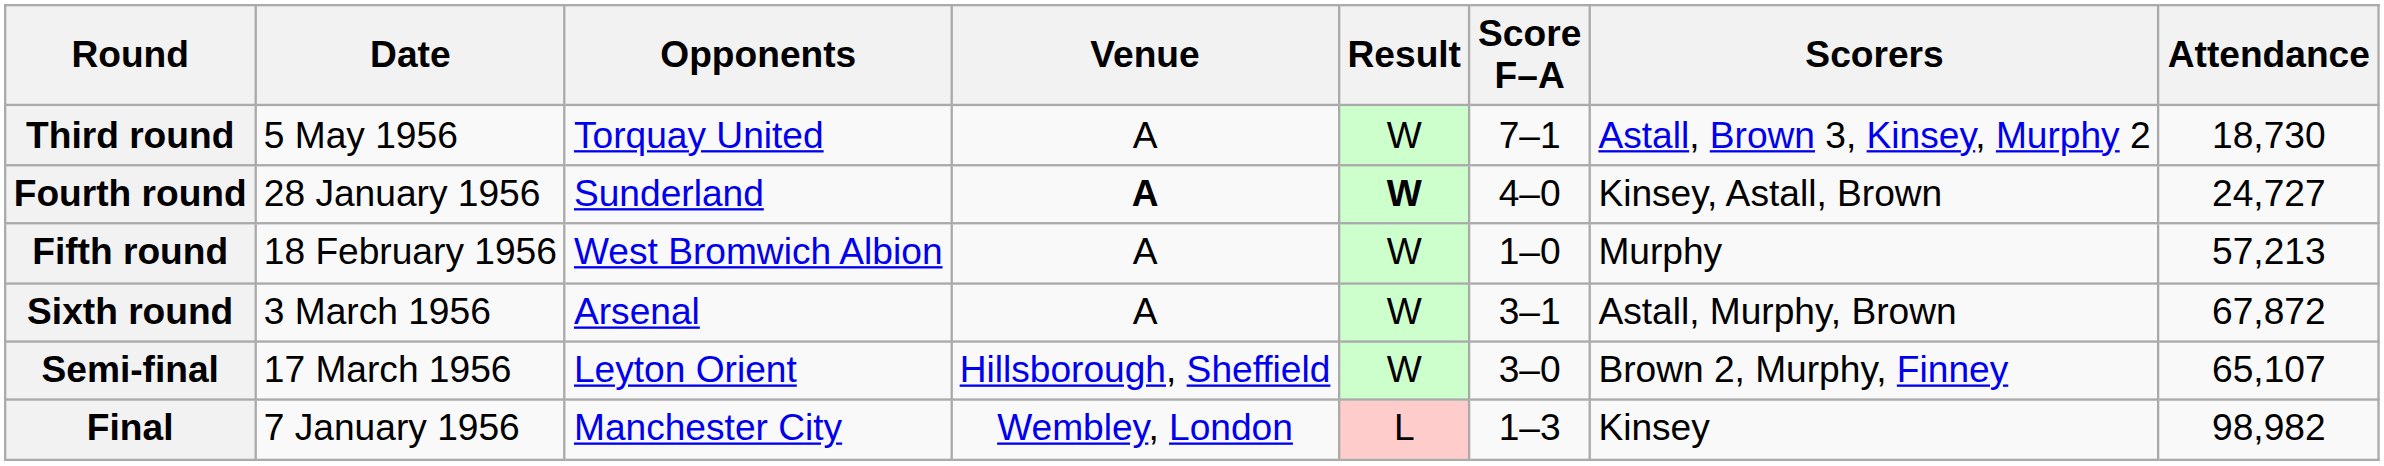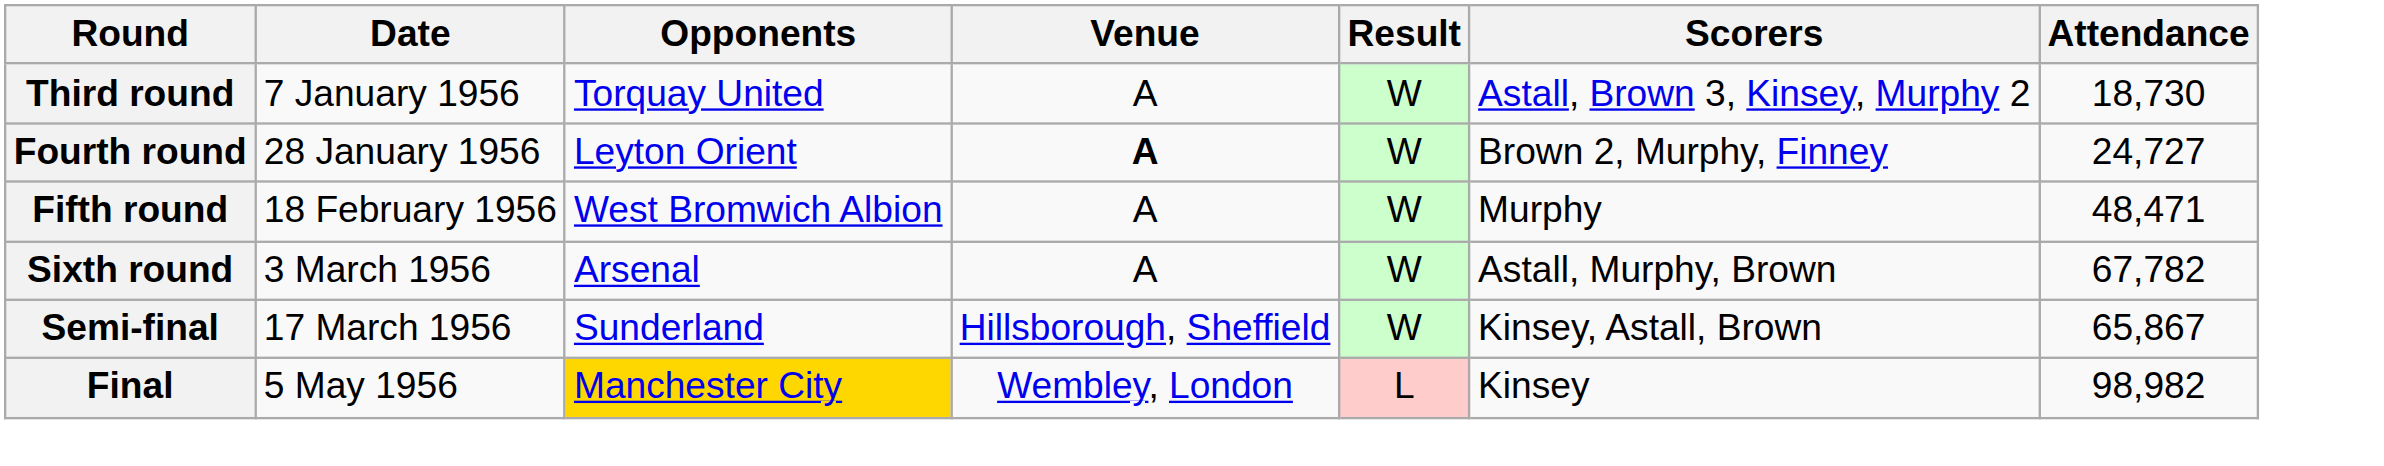- column: Score F–A | 7–1 | 4–0 | 1–0 | 3–1 | 3–0 | 1–3
Third round | Date: 5 May 1956 -> 7 January 1956
Fourth round | Opponents: Sunderland -> Leyton Orient
Fourth round | Result: bold -> normal
Fourth round | Scorers: Kinsey, Astall, Brown -> Brown 2, Murphy, Finney
Fifth round | Attendance: 57,213 -> 48,471
Sixth round | Attendance: 67,872 -> 67,782
Semi-final | Opponents: Leyton Orient -> Sunderland
Semi-final | Scorers: Brown 2, Murphy, Finney -> Kinsey, Astall, Brown
Semi-final | Attendance: 65,107 -> 65,867
Final | Date: 7 January 1956 -> 5 May 1956
Final | Opponents: no background -> gold background
